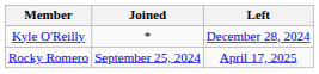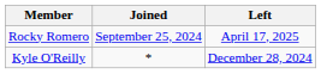rows swapped: Kyle O'Reilly <-> Rocky Romero
